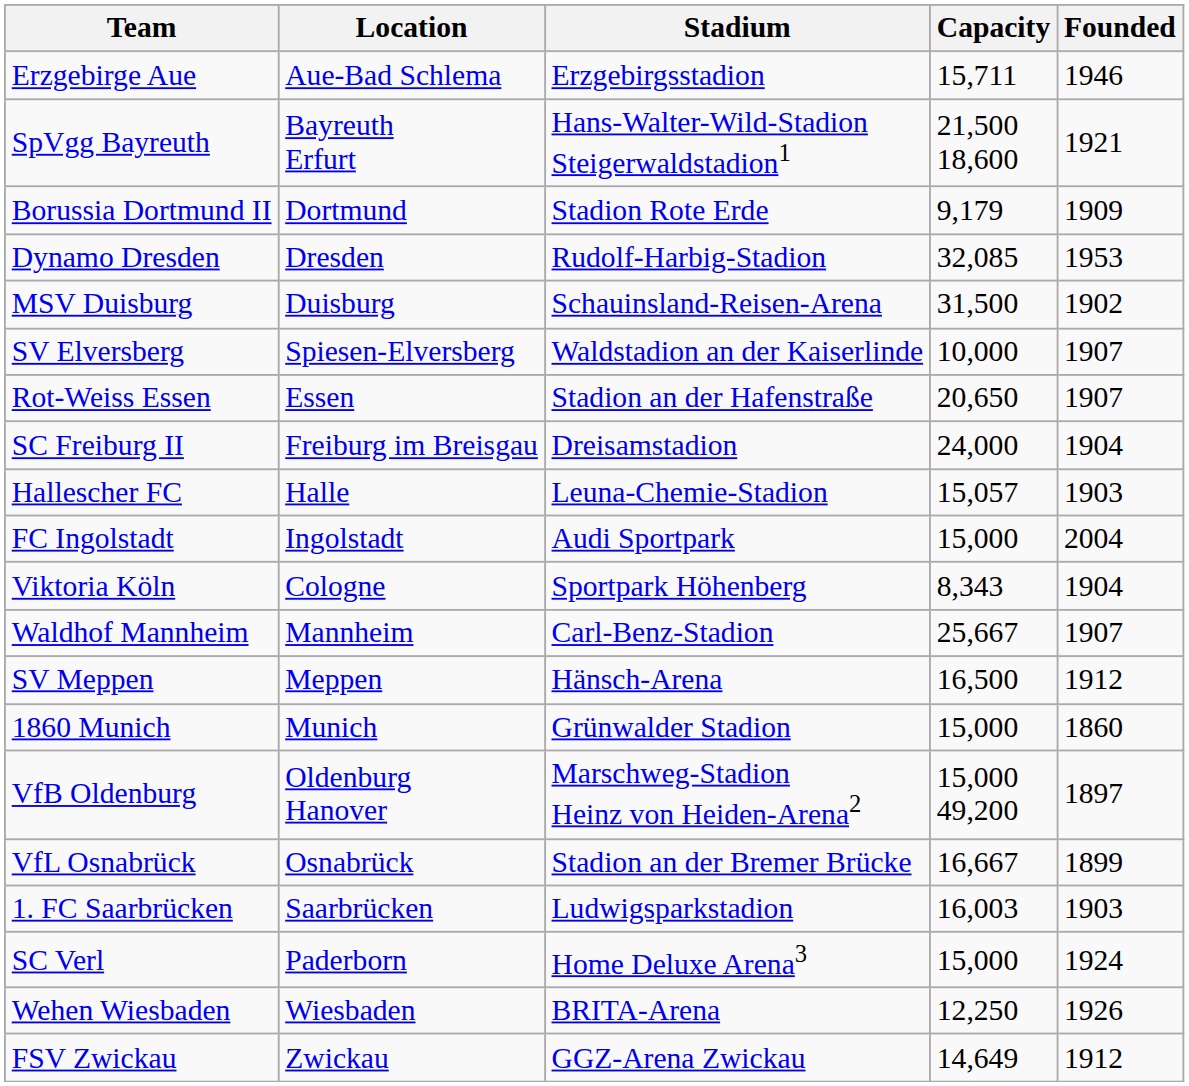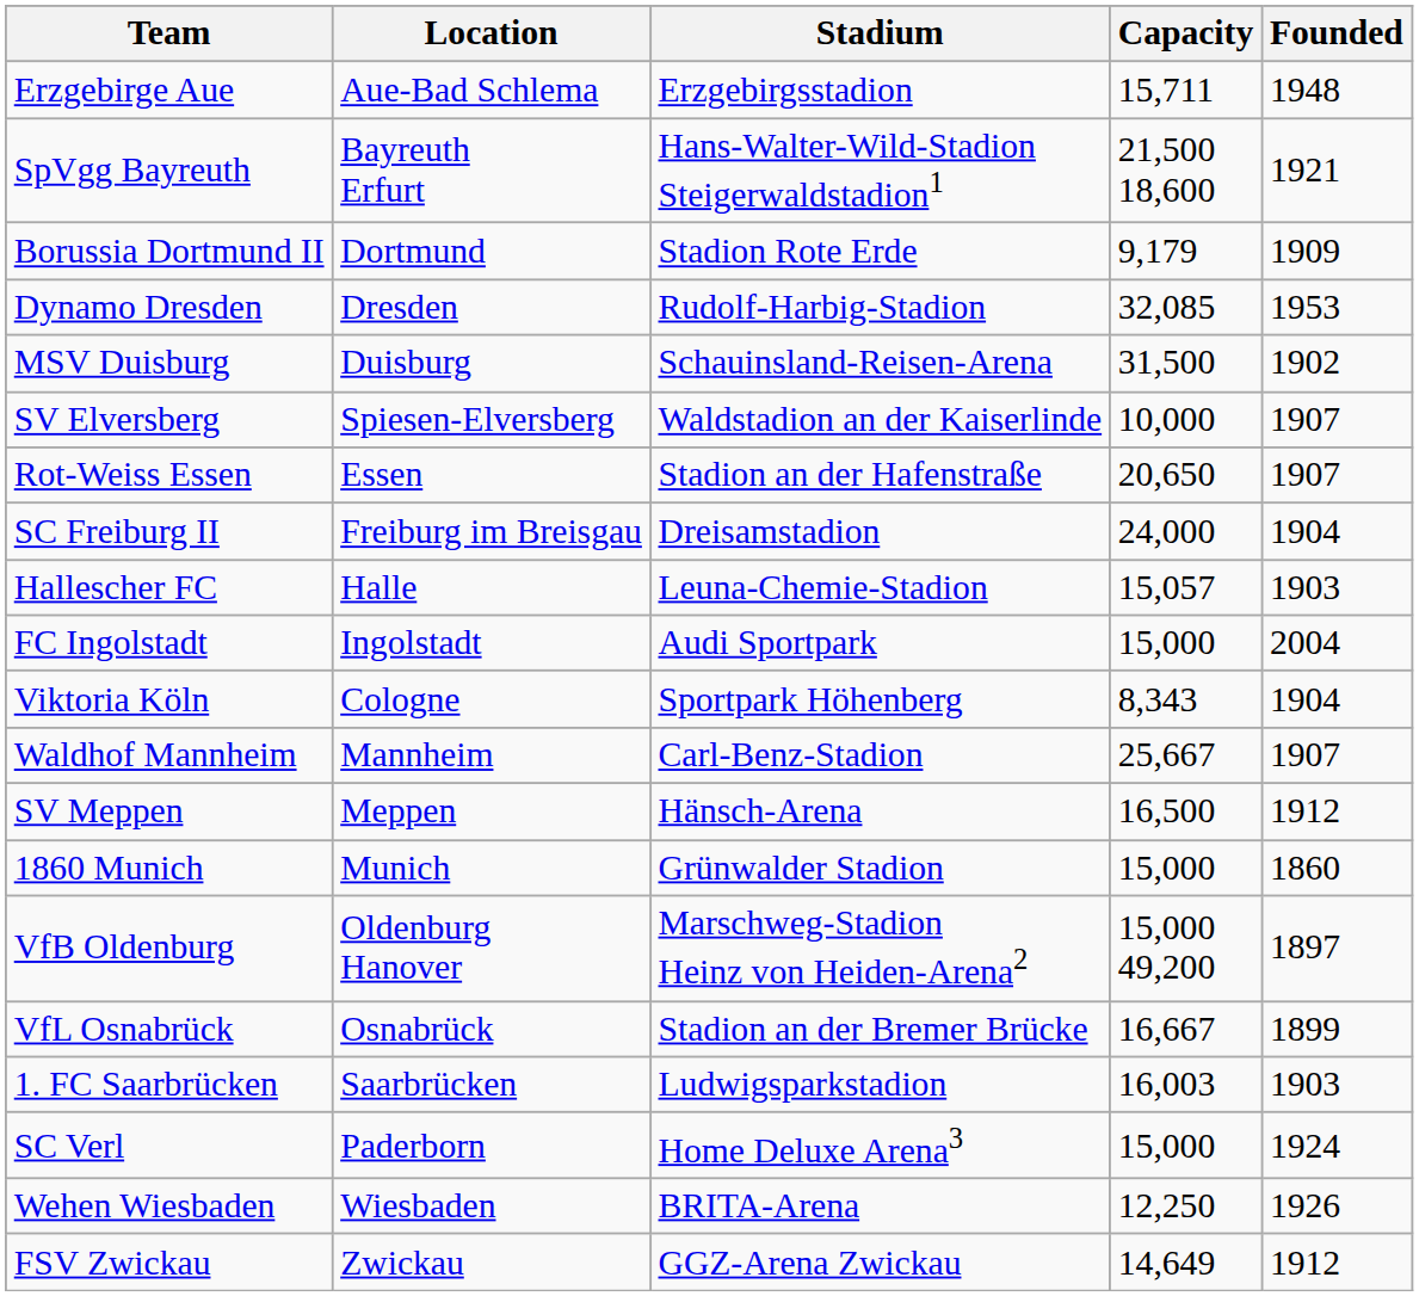Erzgebirge Aue | Founded: 1946 -> 1948
